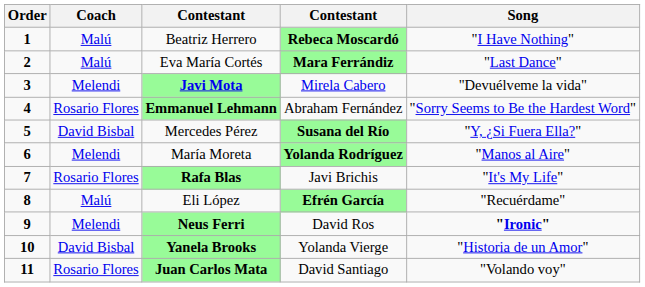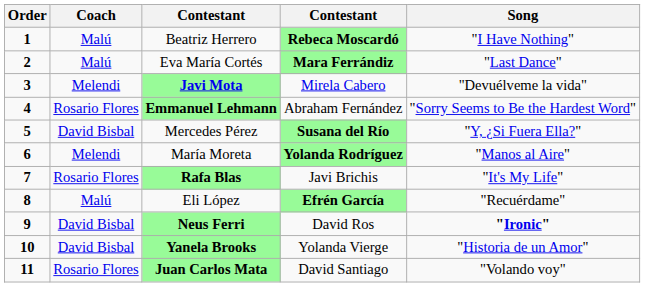Neus Ferri | Coach: Melendi -> David Bisbal
